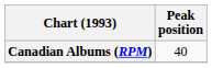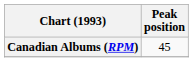Canadian Albums (RPM) | Peak position: 40 -> 45
